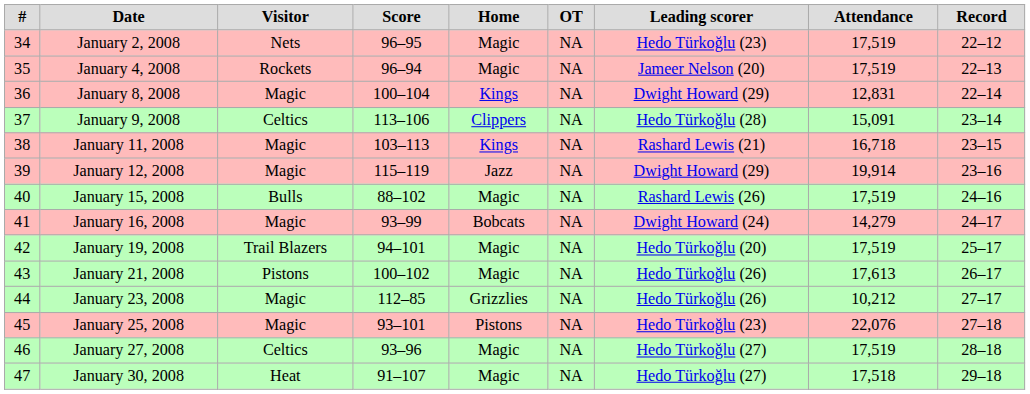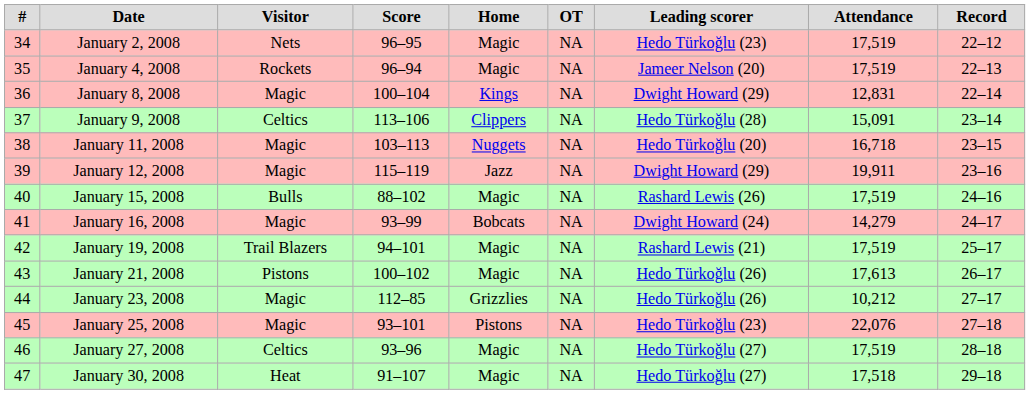January 11, 2008 | Home: Kings -> Nuggets
January 11, 2008 | Leading scorer: Rashard Lewis (21) -> Hedo Türkoğlu (20)
January 12, 2008 | Attendance: 19,914 -> 19,911
January 19, 2008 | Leading scorer: Hedo Türkoğlu (20) -> Rashard Lewis (21)
